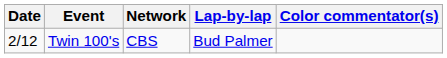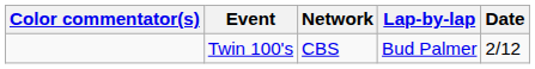columns swapped: Date <-> Color commentator(s)
